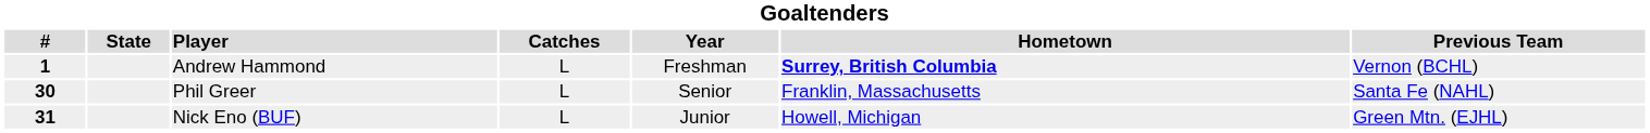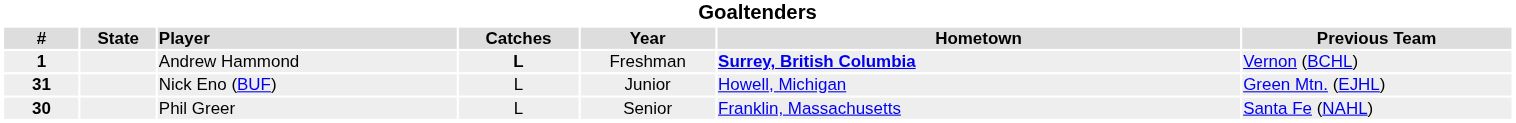Andrew Hammond | Catches: normal -> bold
rows swapped: Phil Greer <-> Nick Eno (BUF)
